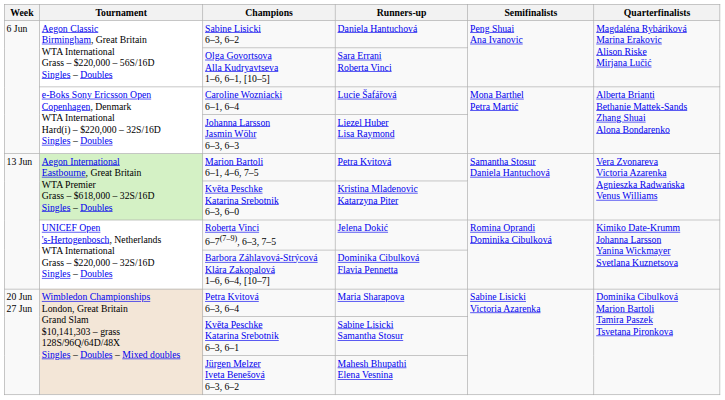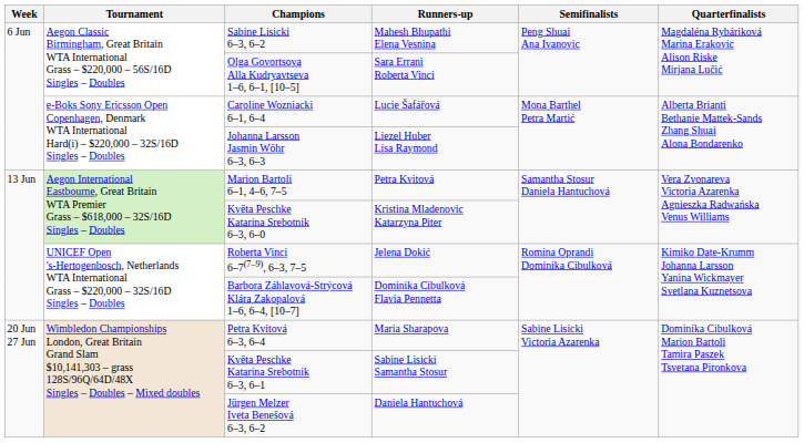Sabine Lisicki 6–3, 6–2 | Runners-up: Daniela Hantuchová -> Mahesh Bhupathi Elena Vesnina
Jürgen Melzer Iveta Benešová 6–3, 6–2 | Runners-up: Mahesh Bhupathi Elena Vesnina -> Daniela Hantuchová
